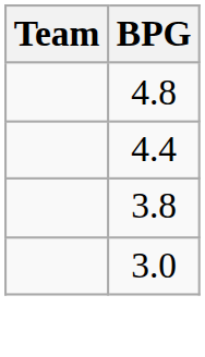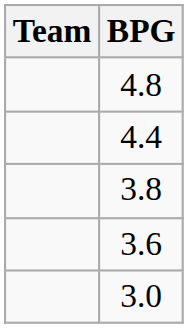+ row: 3.6
